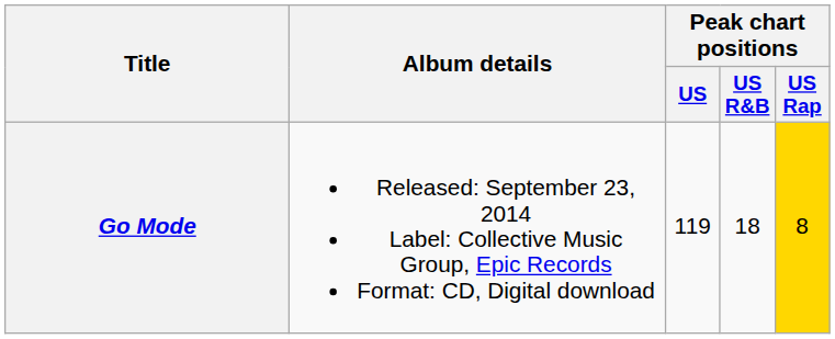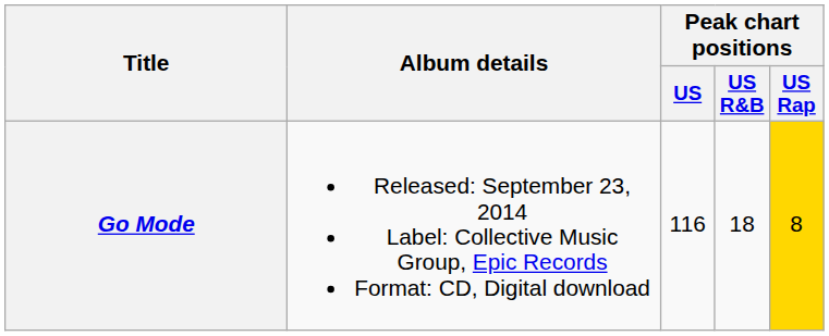Go Mode | Peak chart positions / US: 119 -> 116
